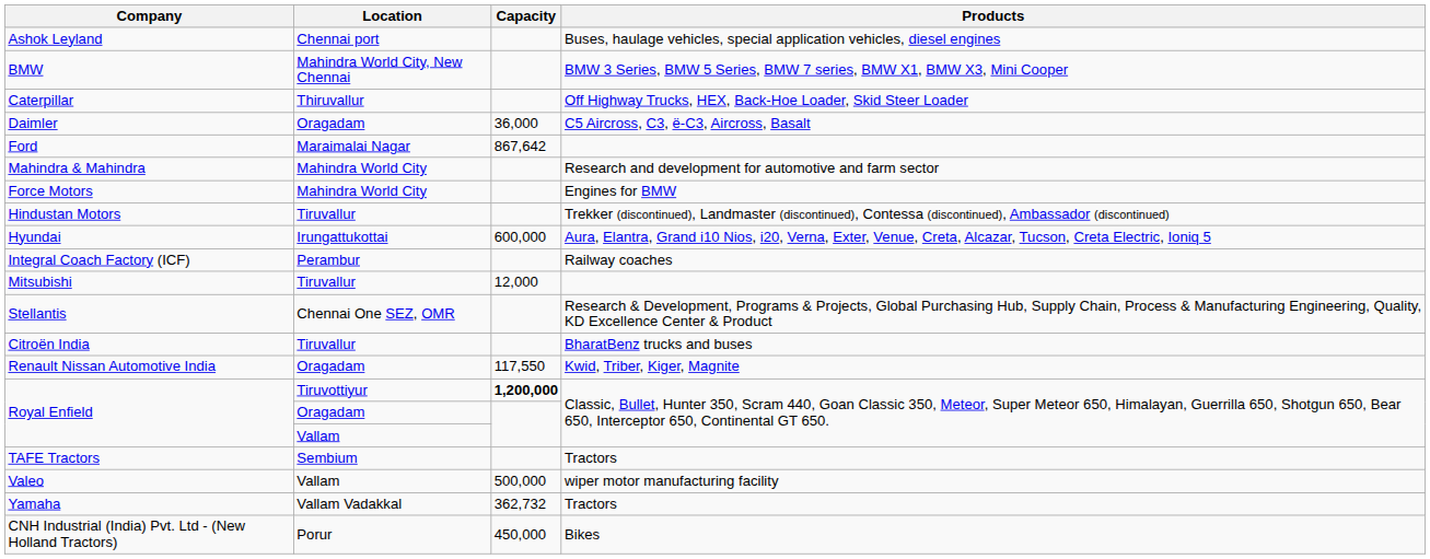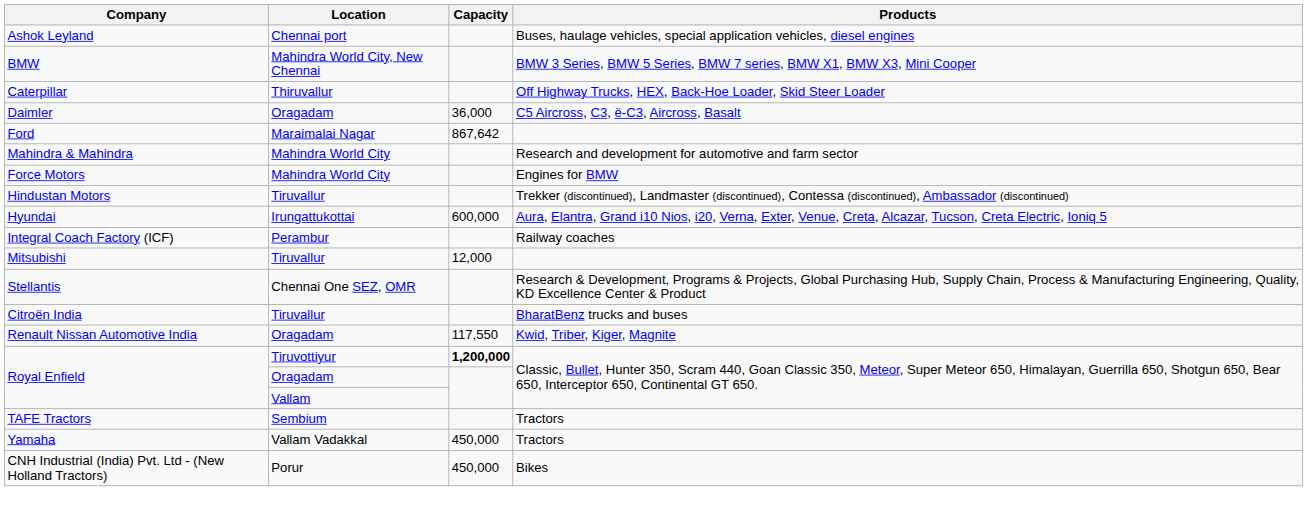- row: Valeo | Vallam | 500,000 | wiper motor manufacturing facility
Yamaha | Capacity: 362,732 -> 450,000
